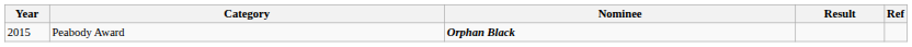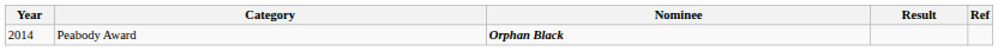Peabody Award | Year: 2015 -> 2014
